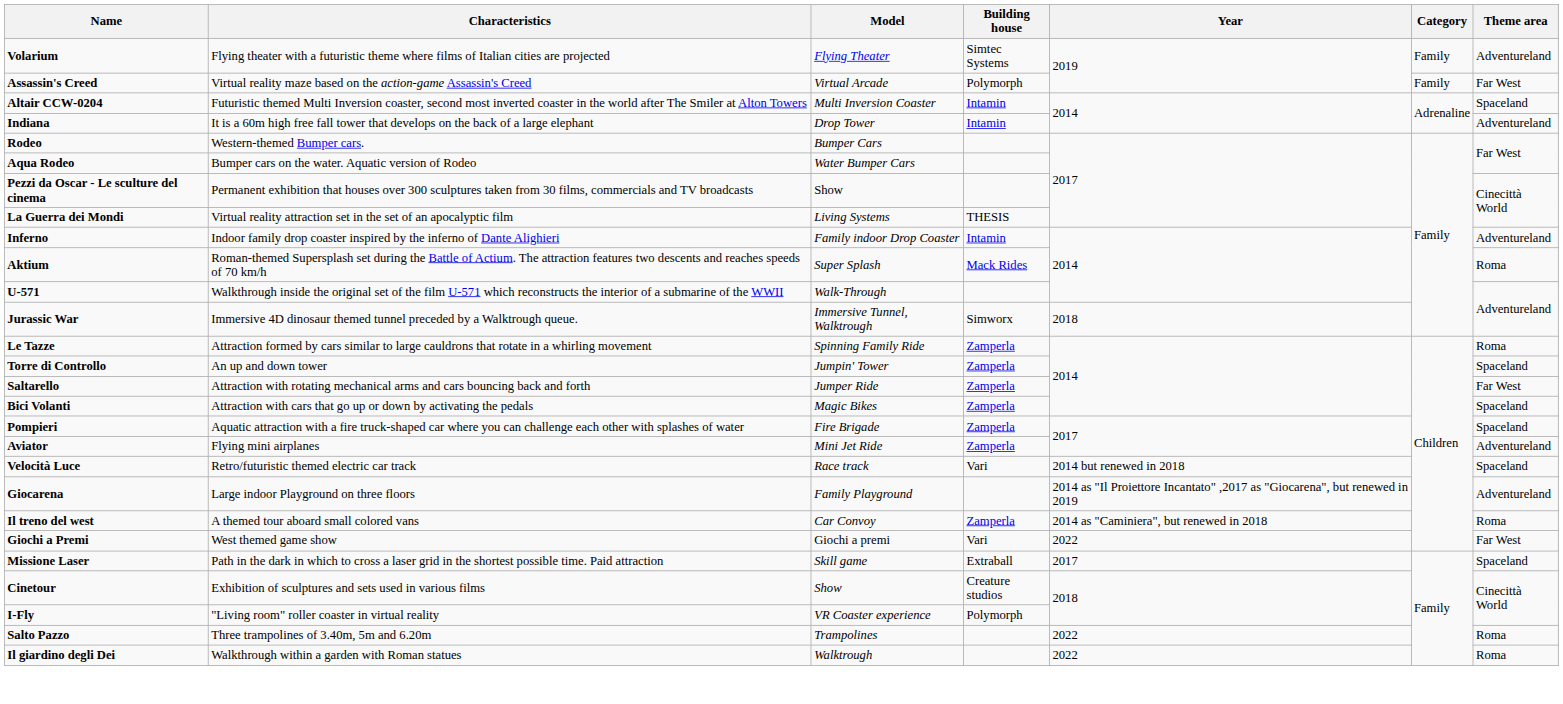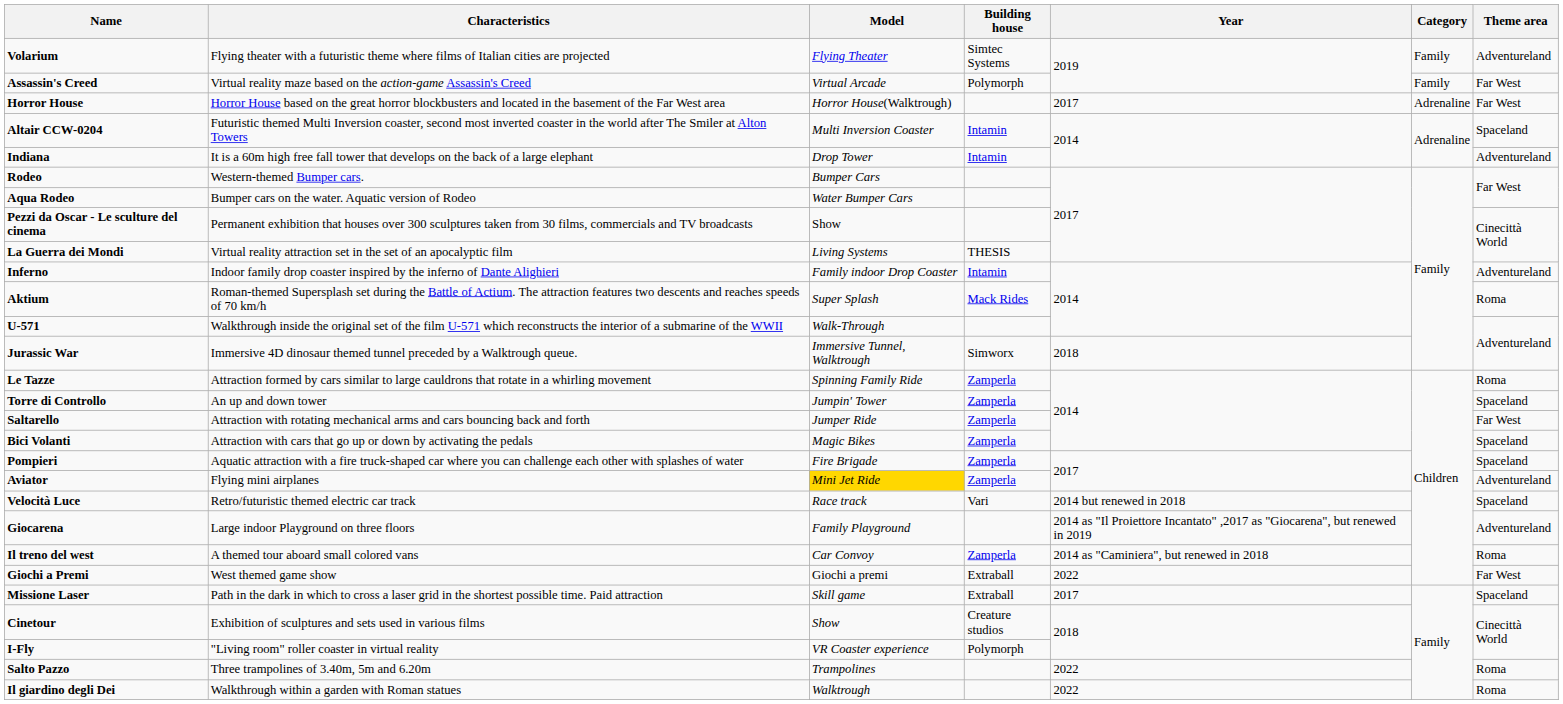+ row: Horror House | Horror House based on the great horror blockbusters and located in the basement of the Far West area | Horror House(Walktrough) | 2017 | Adrenaline | Far West
Aviator | Model: no background -> gold background
Giochi a Premi | Building house: Vari -> Extraball
